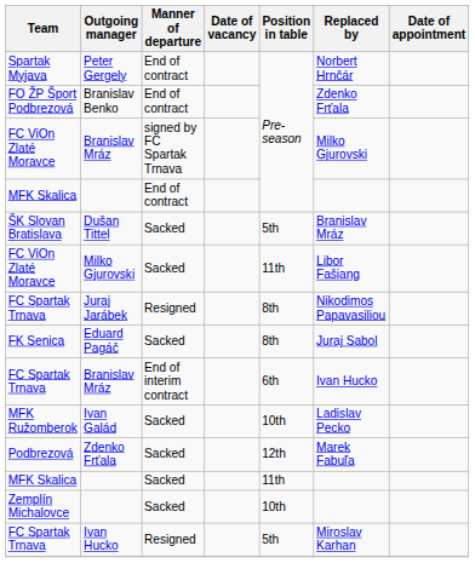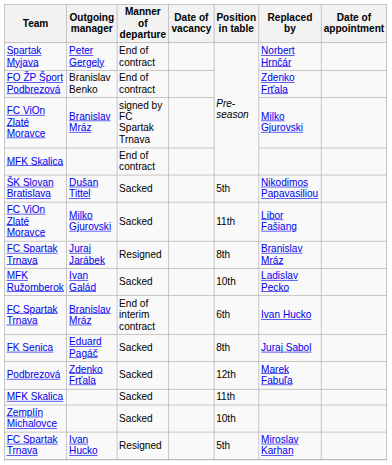Dušan Tittel | Replaced by: Branislav Mráz -> Nikodimos Papavasiliou
Juraj Jarábek | Replaced by: Nikodimos Papavasiliou -> Branislav Mráz
rows swapped: Ivan Galád <-> Eduard Pagáč
